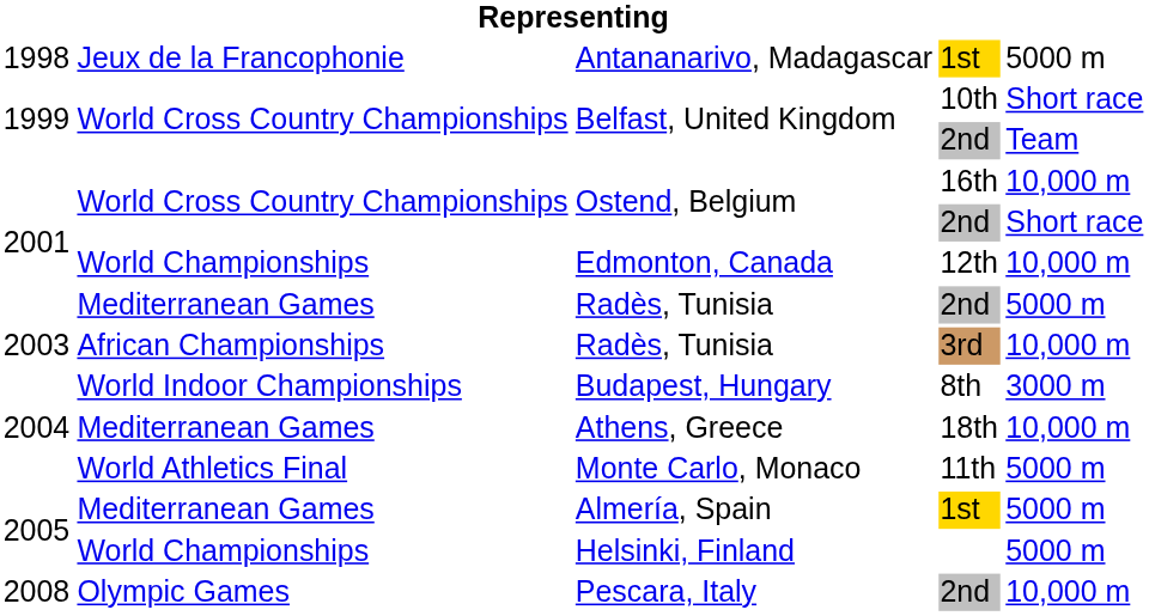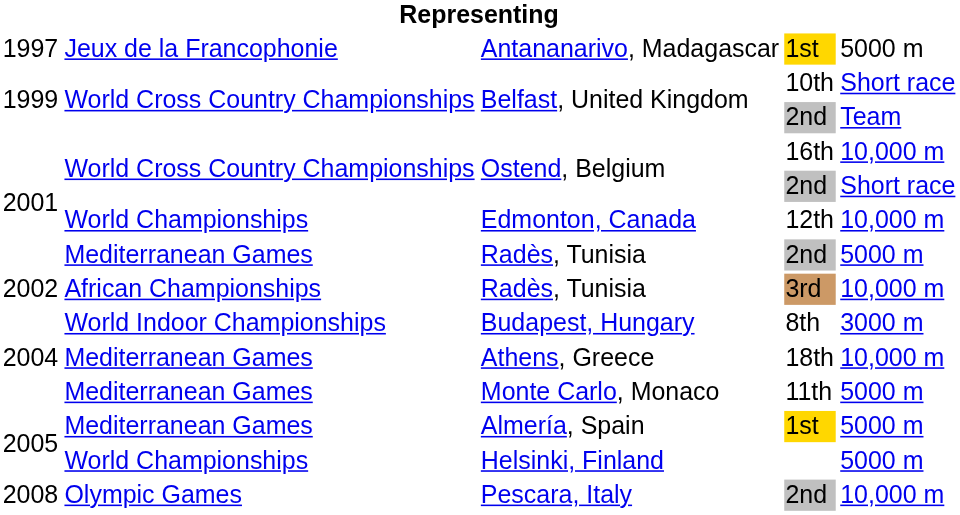Antananarivo, Madagascar | column 1: 1998 -> 1997
Radès, Tunisia / 3rd | column 1: 2003 -> 2002
Monte Carlo, Monaco | column 2: World Athletics Final -> Mediterranean Games
